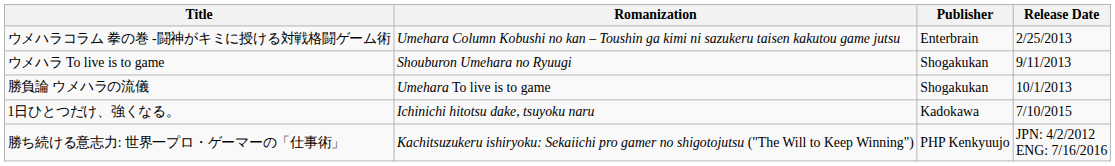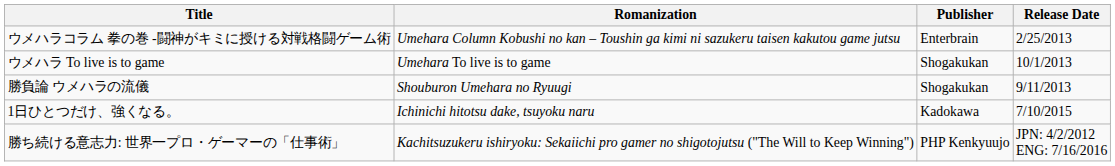ウメハラ To live is to game | Romanization: Shouburon Umehara no Ryuugi -> Umehara To live is to game
ウメハラ To live is to game | Release Date: 9/11/2013 -> 10/1/2013
勝負論 ウメハラの流儀 | Romanization: Umehara To live is to game -> Shouburon Umehara no Ryuugi
勝負論 ウメハラの流儀 | Release Date: 10/1/2013 -> 9/11/2013
